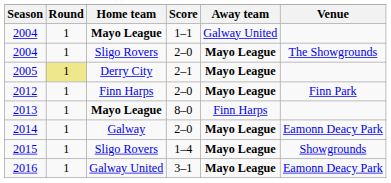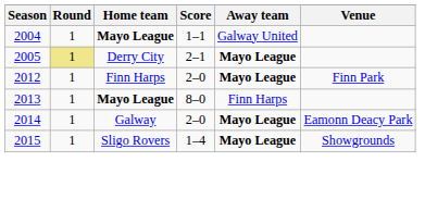- row: 2004 | 1 | Sligo Rovers | 2–0 | Mayo League | The Showgrounds
- row: 2016 | 1 | Galway United | 3–1 | Mayo League | Eamonn Deacy Park
